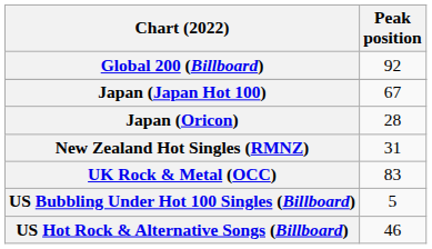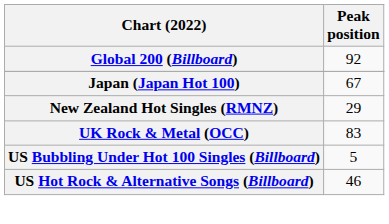- row: Japan (Oricon) | 28
New Zealand Hot Singles (RMNZ) | Peak position: 31 -> 29
